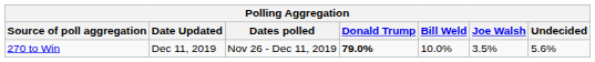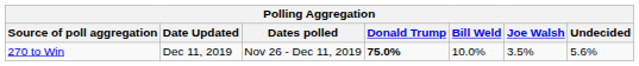270 to Win | Donald Trump: 79.0% -> 75.0%
